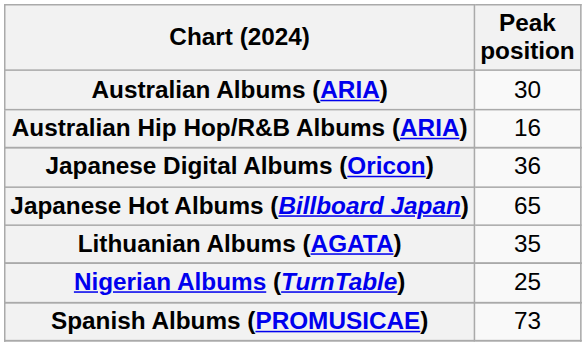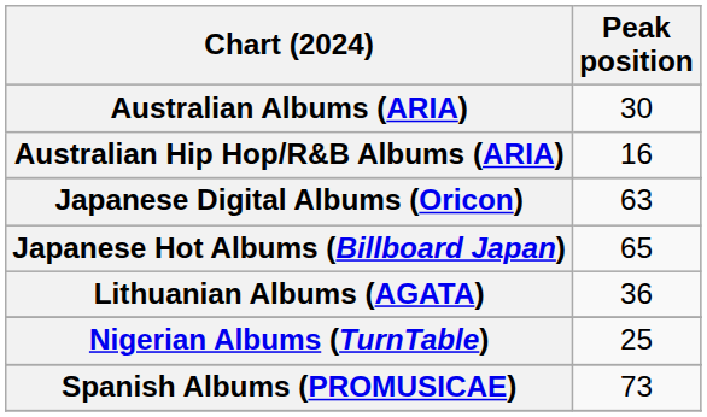Japanese Digital Albums (Oricon) | Peak position: 36 -> 63
Lithuanian Albums (AGATA) | Peak position: 35 -> 36
